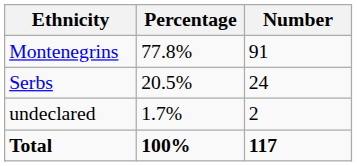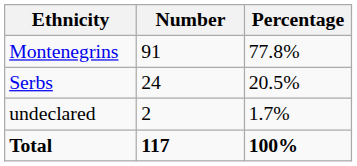columns swapped: Number <-> Percentage
